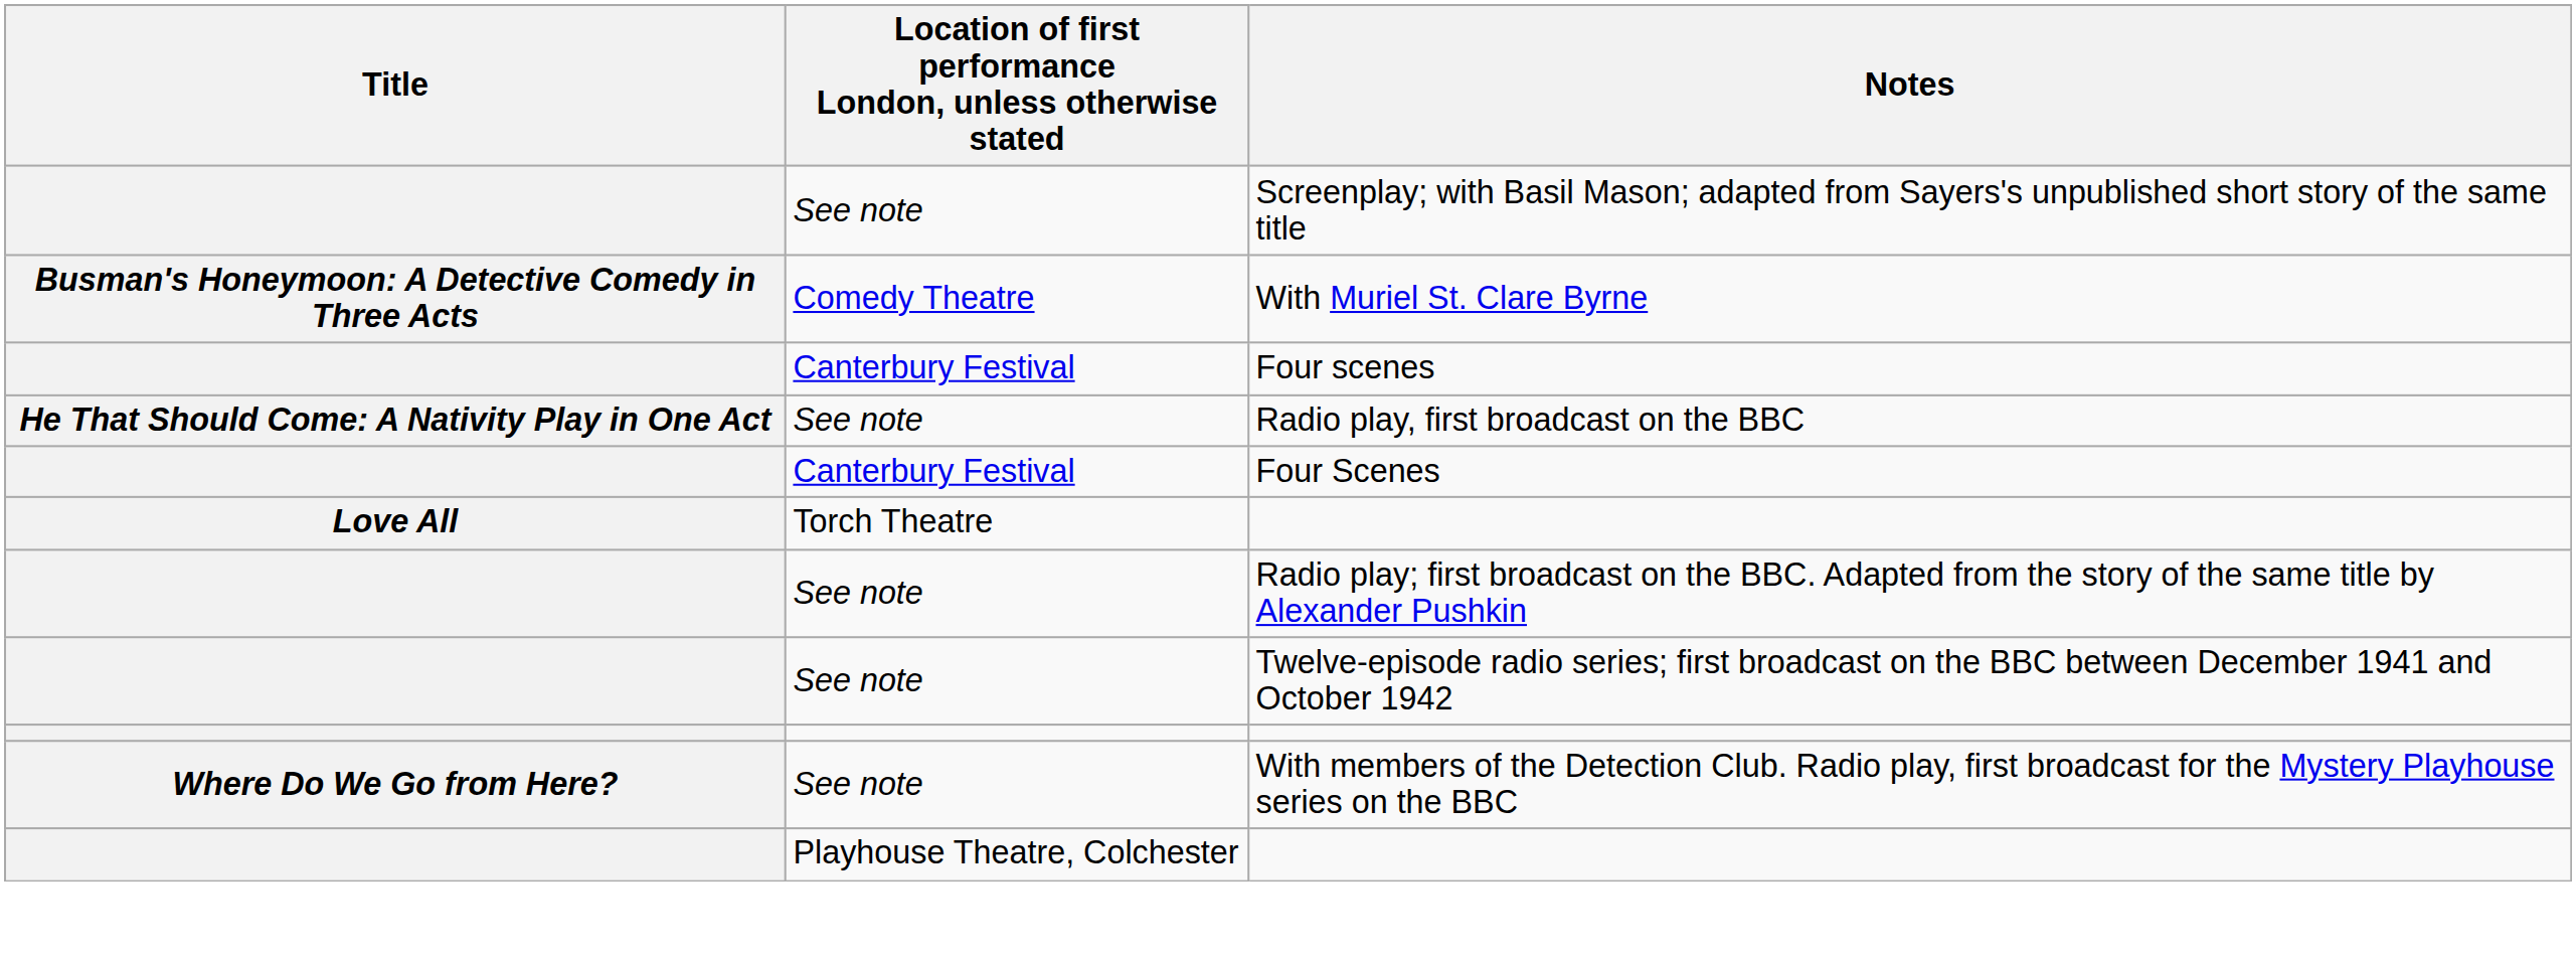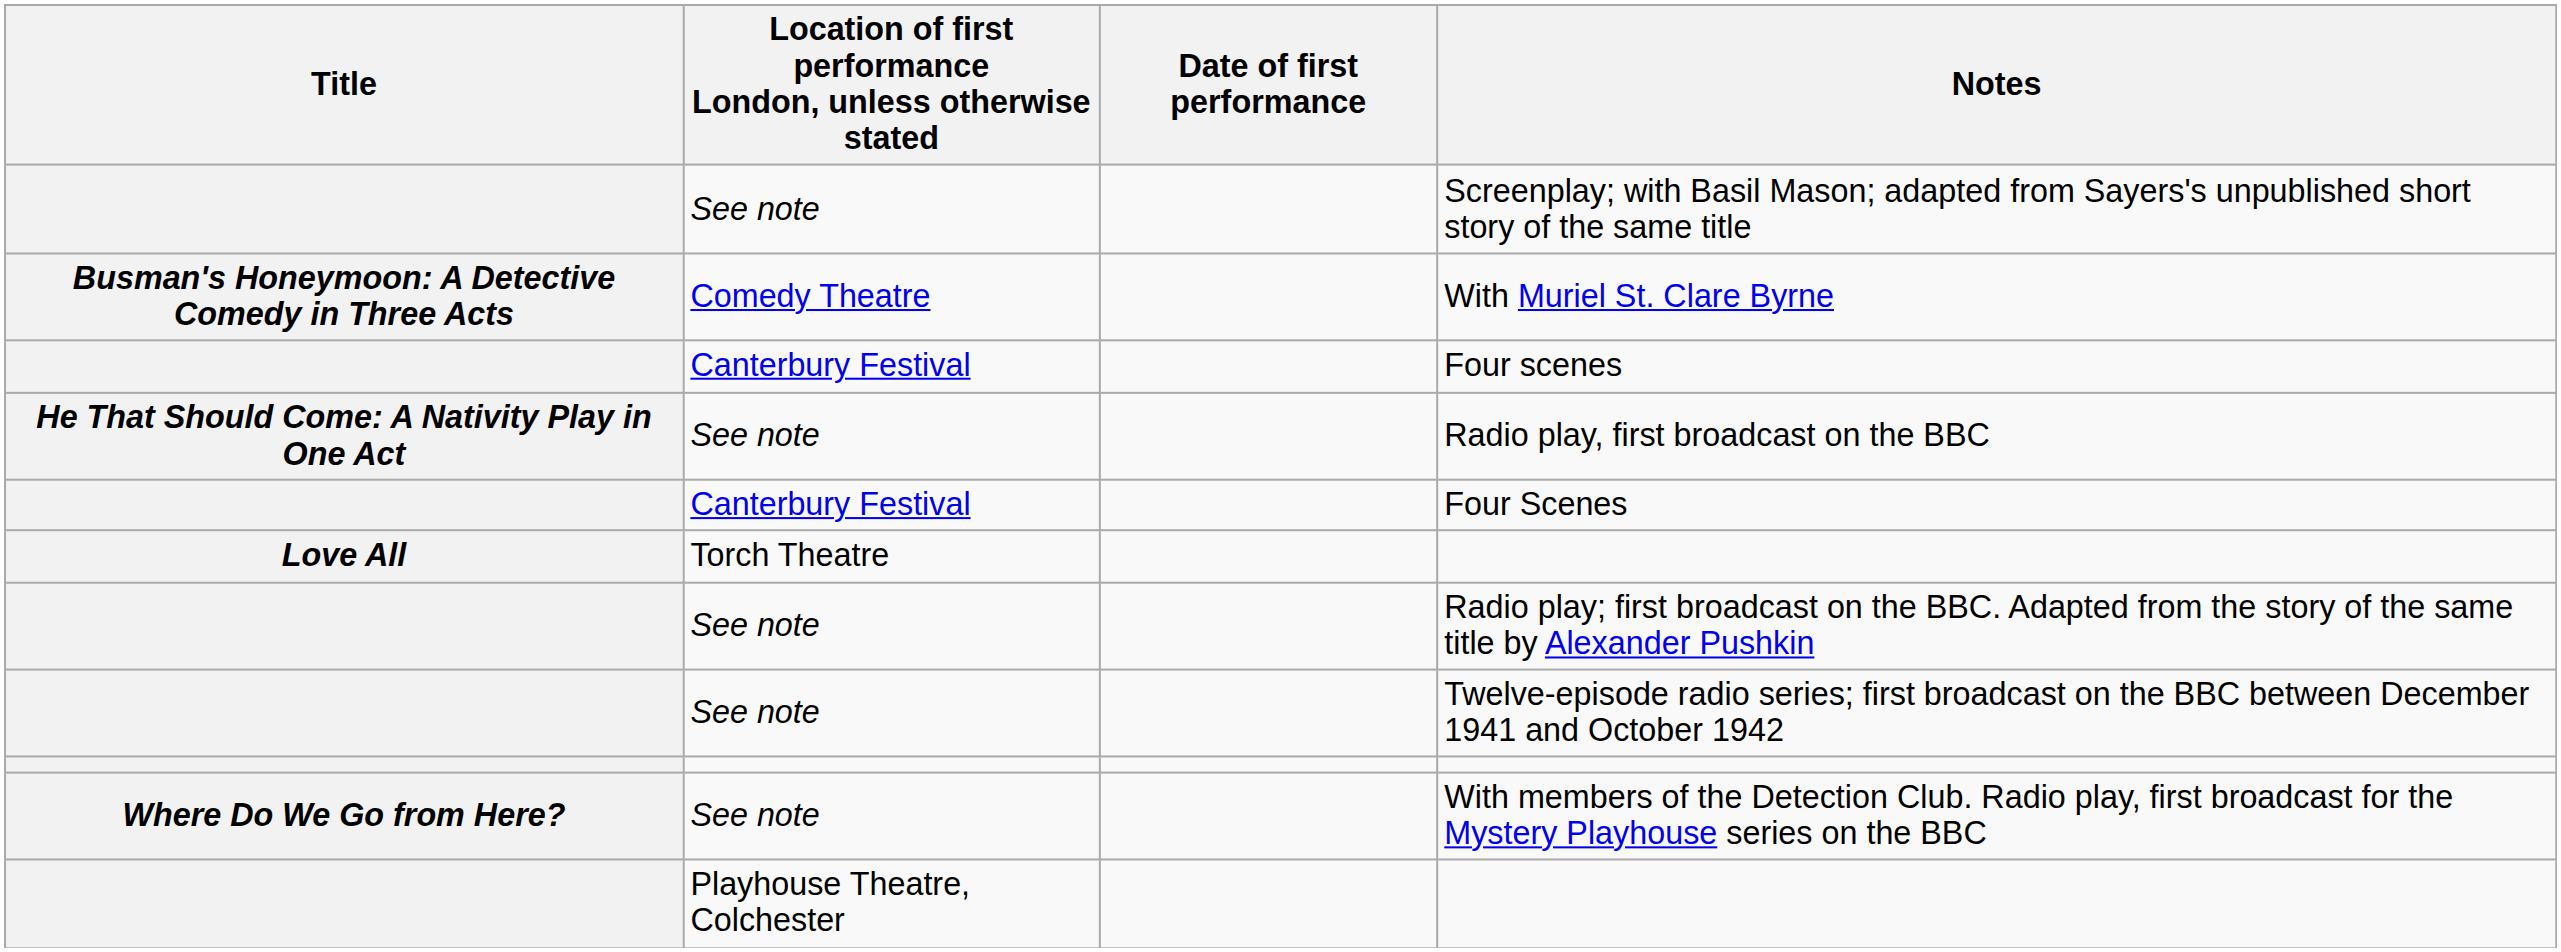+ column: Date of first performance
